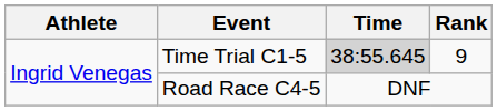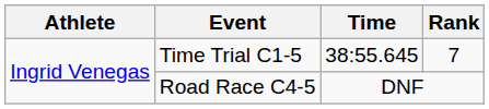Time Trial C1-5 | Time: lightgrey background -> no background
Time Trial C1-5 | Rank: 9 -> 7
